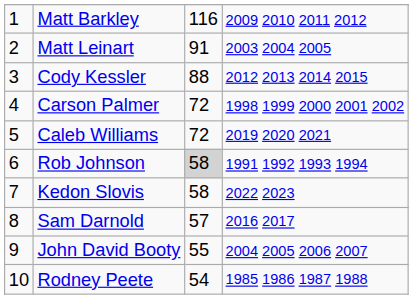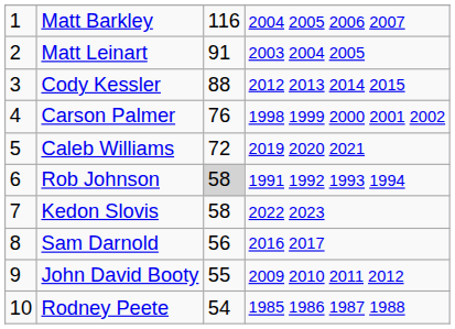Matt Barkley | column 4: 2009 2010 2011 2012 -> 2004 2005 2006 2007
Carson Palmer | column 3: 72 -> 76
Sam Darnold | column 3: 57 -> 56
John David Booty | column 4: 2004 2005 2006 2007 -> 2009 2010 2011 2012
